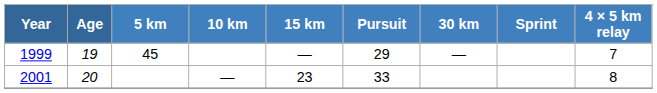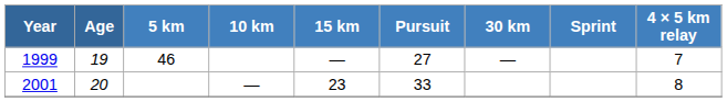1999 | 5 km: 45 -> 46
1999 | Pursuit: 29 -> 27
